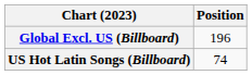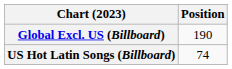Global Excl. US (Billboard) | Position: 196 -> 190
